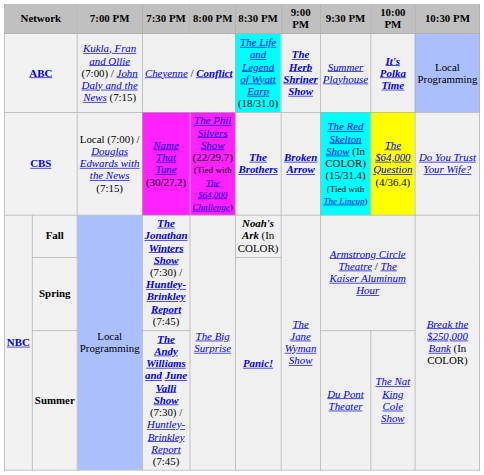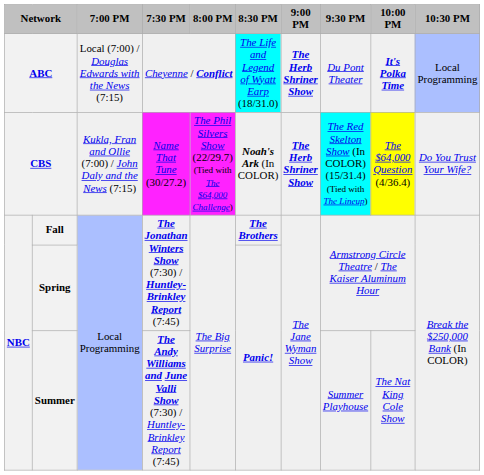ABC | 7:00 PM: Kukla, Fran and Ollie (7:00) / John Daly and the News (7:15) -> Local (7:00) / Douglas Edwards with the News (7:15)
ABC | 9:30 PM: Summer Playhouse -> Du Pont Theater
CBS | 7:00 PM: Local (7:00) / Douglas Edwards with the News (7:15) -> Kukla, Fran and Ollie (7:00) / John Daly and the News (7:15)
CBS | 8:30 PM: The Brothers -> Noah's Ark (In COLOR)
CBS | 9:00 PM: Broken Arrow -> The Herb Shriner Show
Fall | 8:30 PM: Noah's Ark (In COLOR) -> The Brothers
Summer | 9:30 PM: Du Pont Theater -> Summer Playhouse
